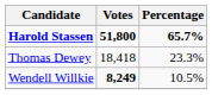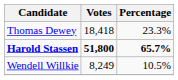rows swapped: Harold Stassen <-> Thomas Dewey
Wendell Willkie | Votes: bold -> normal
